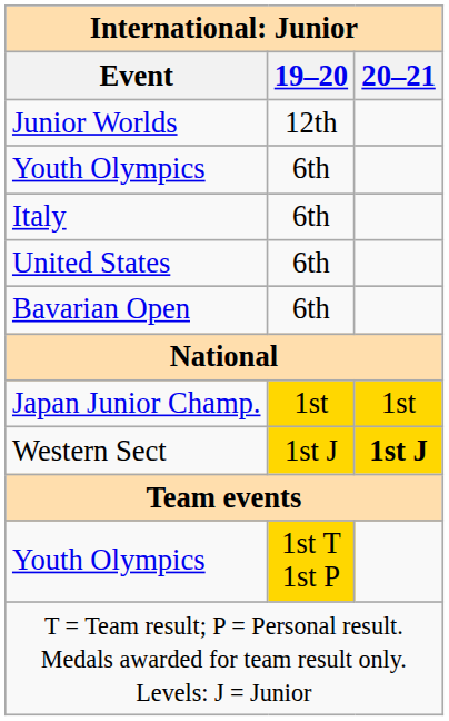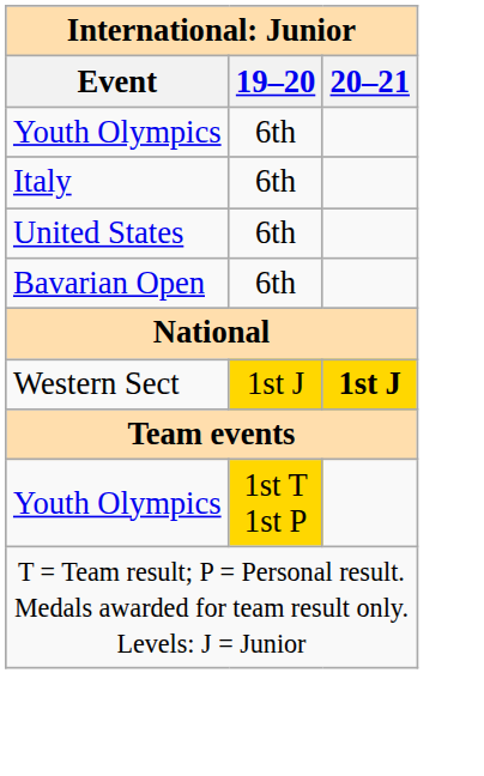- row: Junior Worlds | 12th
- row: Japan Junior Champ. | 1st | 1st
